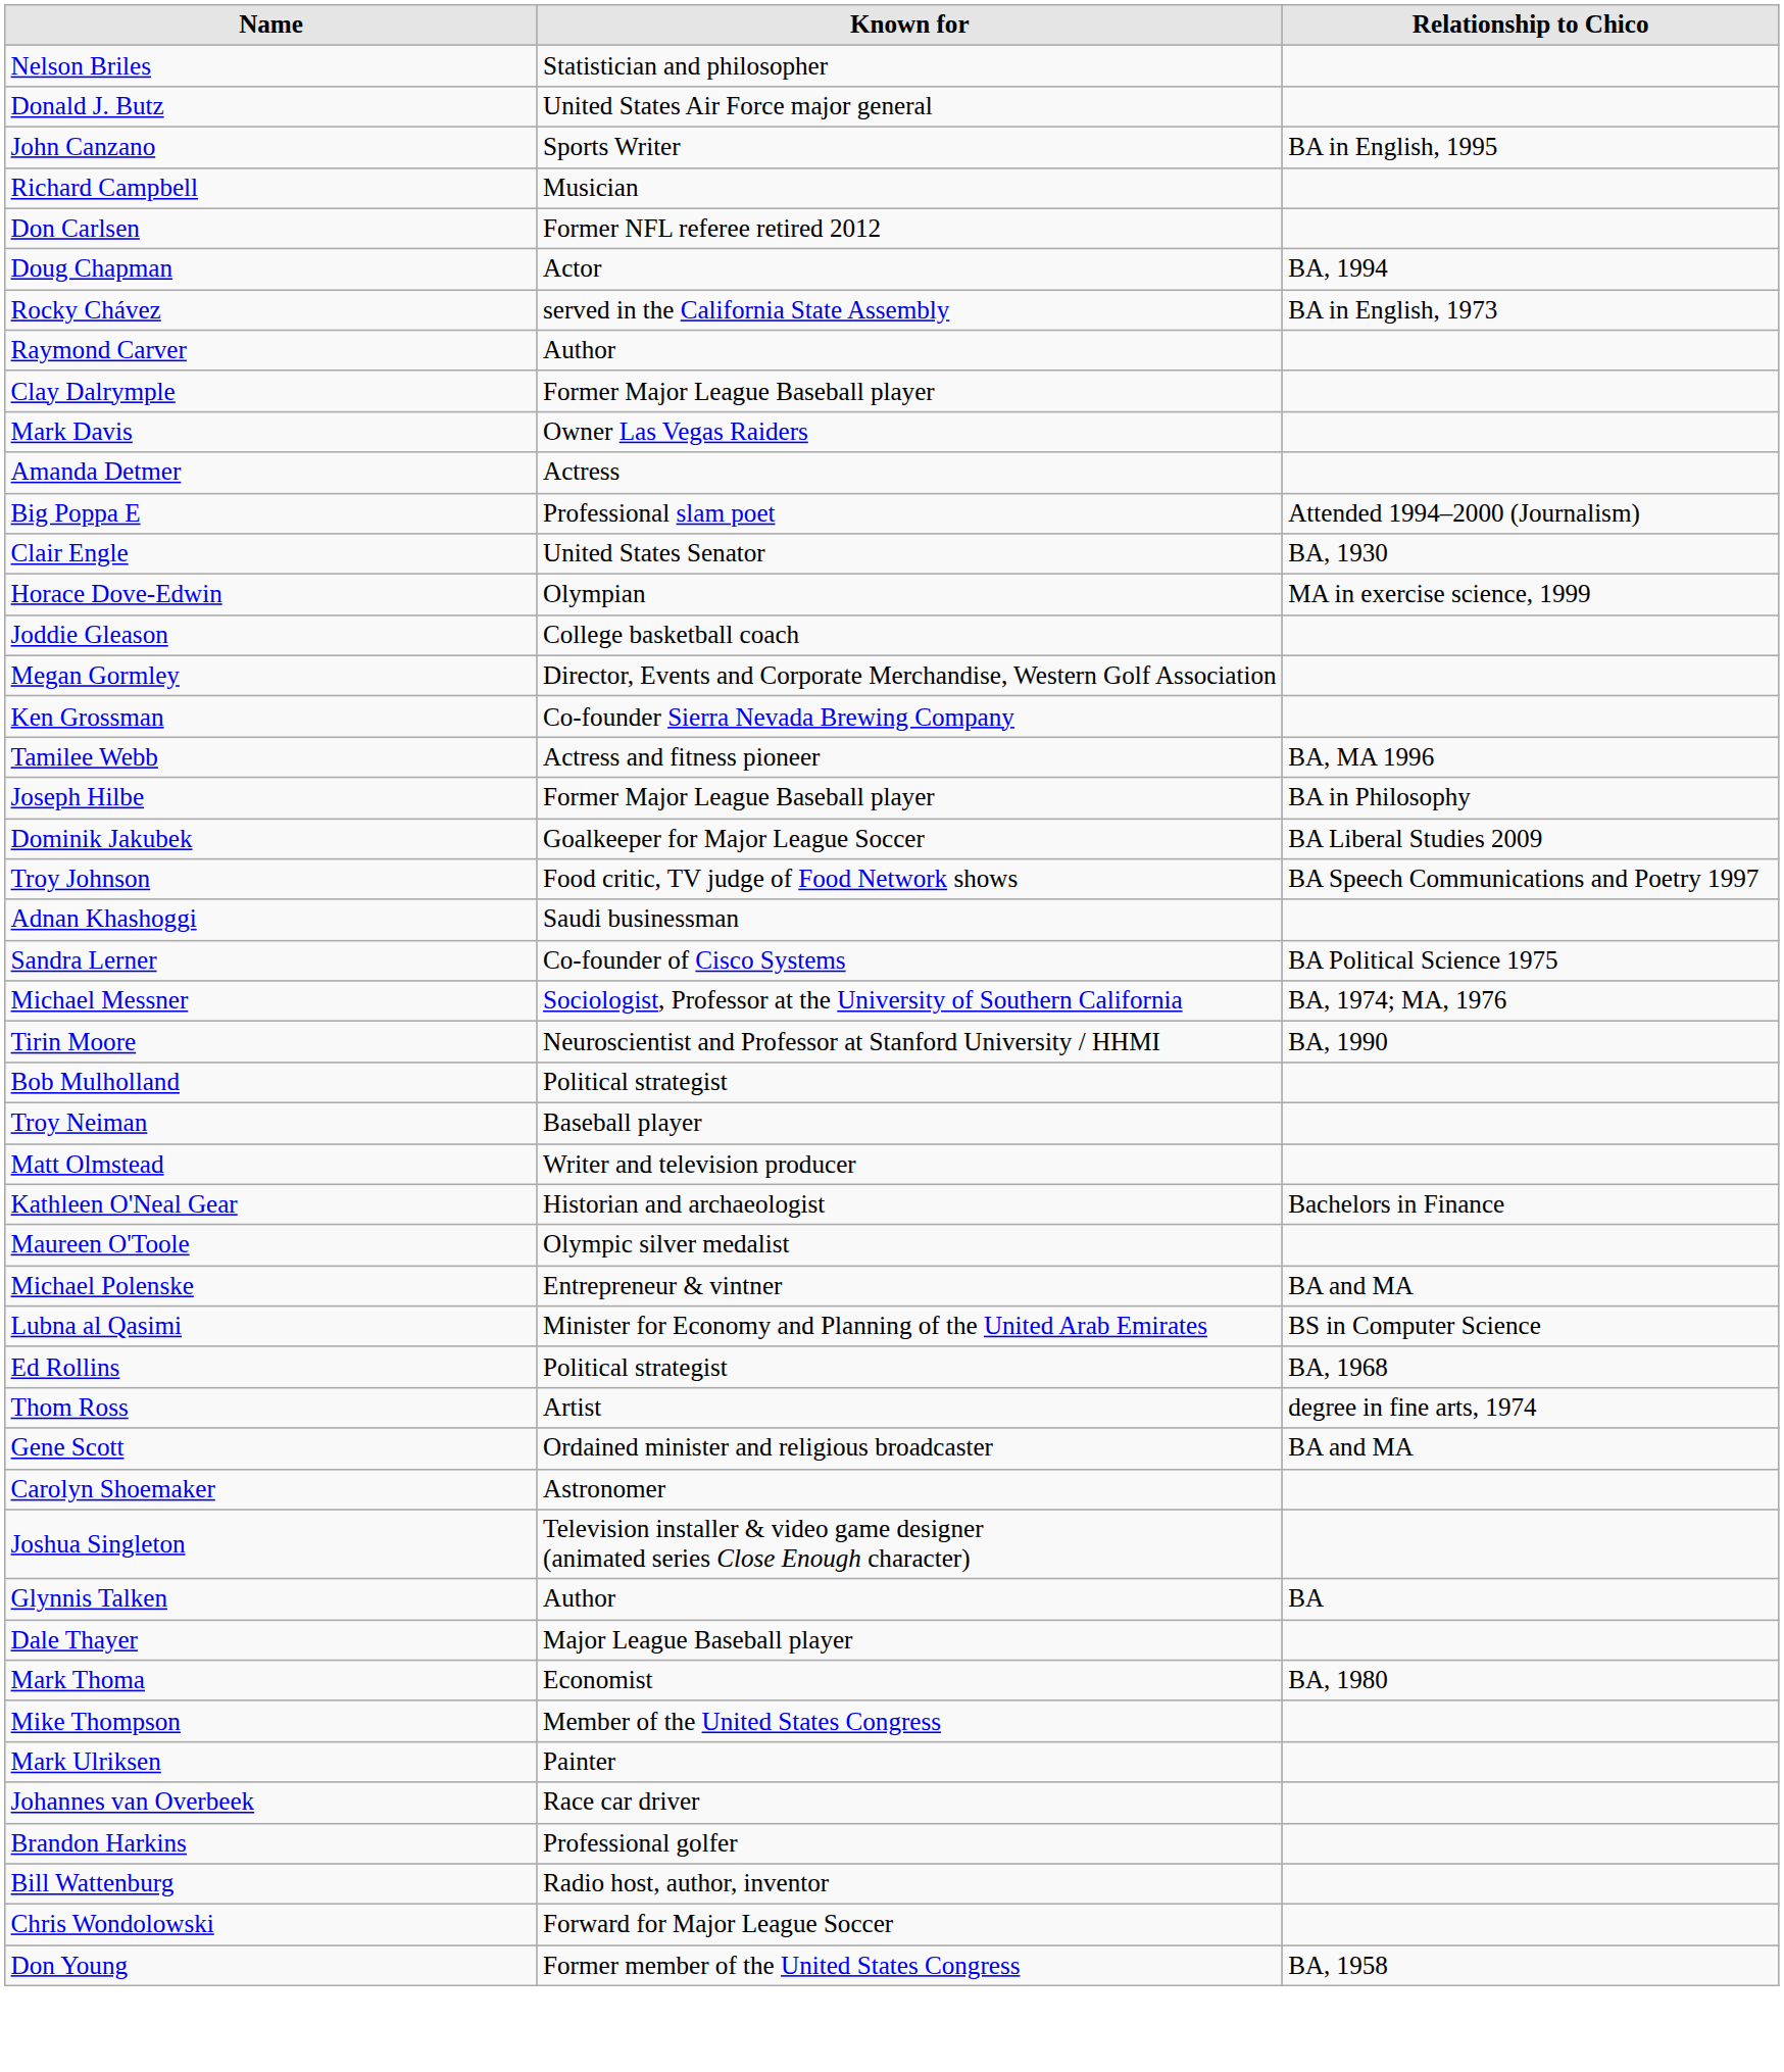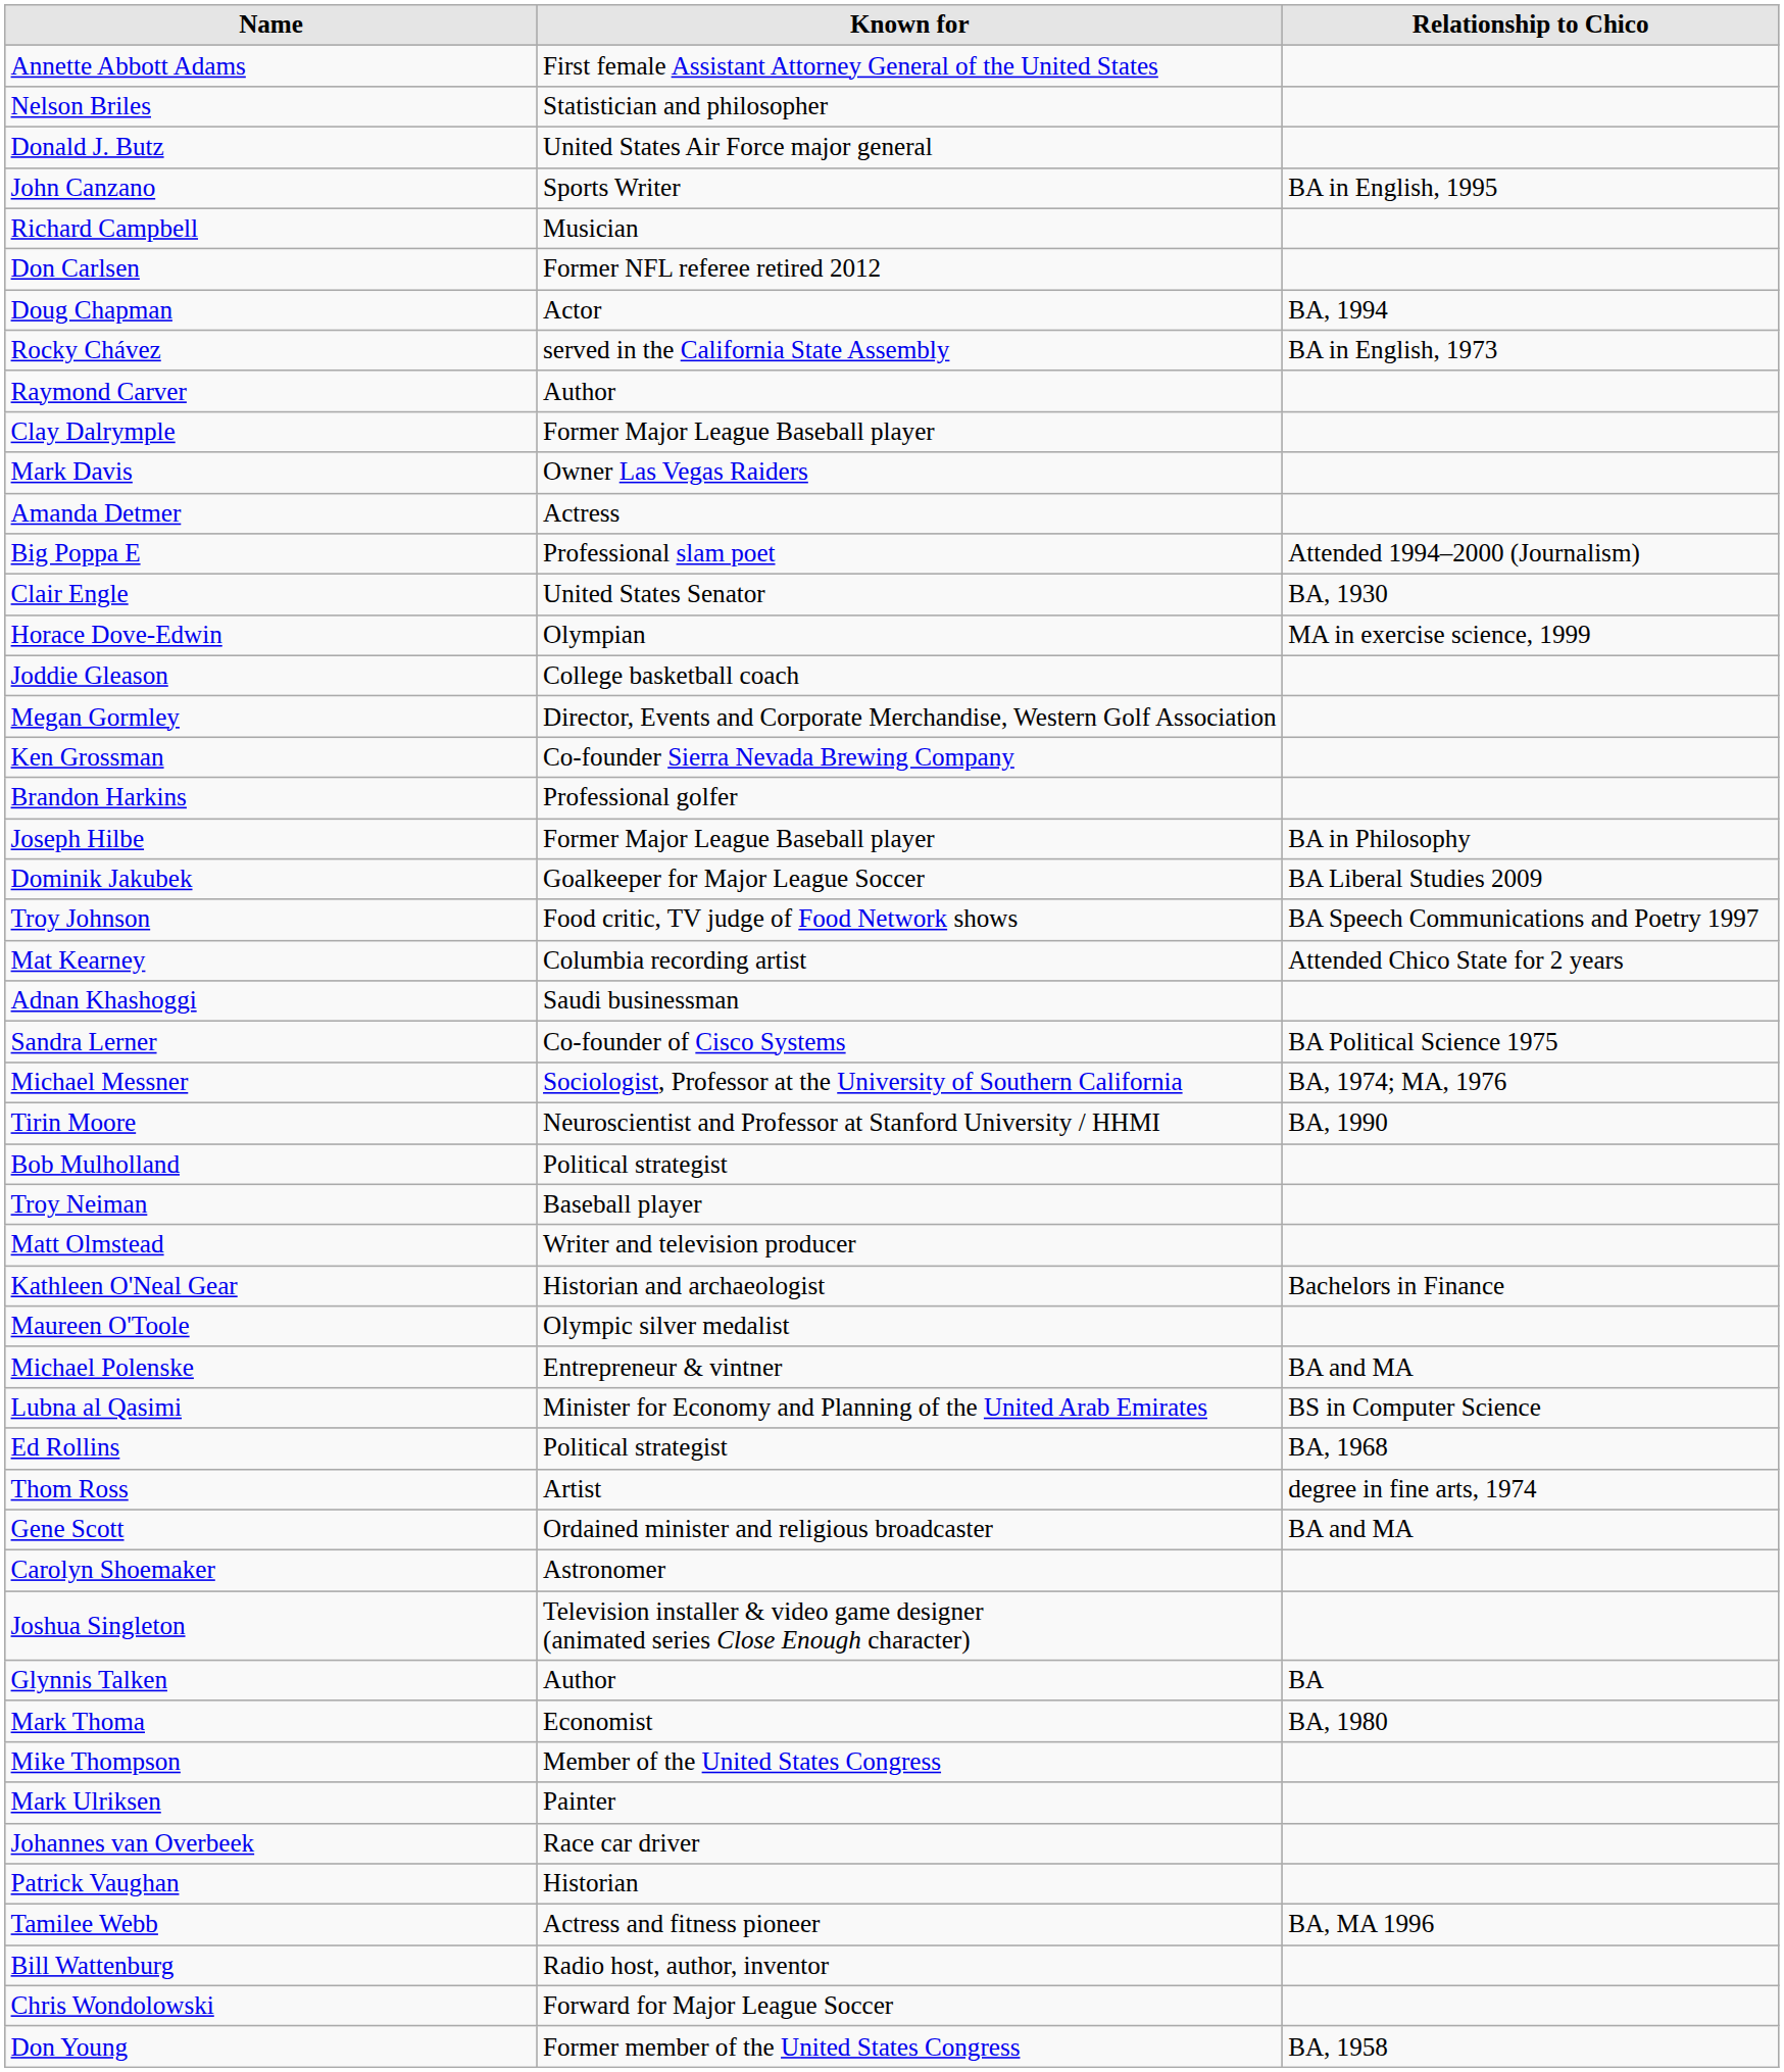+ row: Annette Abbott Adams | First female Assistant Attorney General of the United States
rows swapped: Brandon Harkins <-> Tamilee Webb
+ row: Mat Kearney | Columbia recording artist | Attended Chico State for 2 years
- row: Dale Thayer | Major League Baseball player
+ row: Patrick Vaughan | Historian
